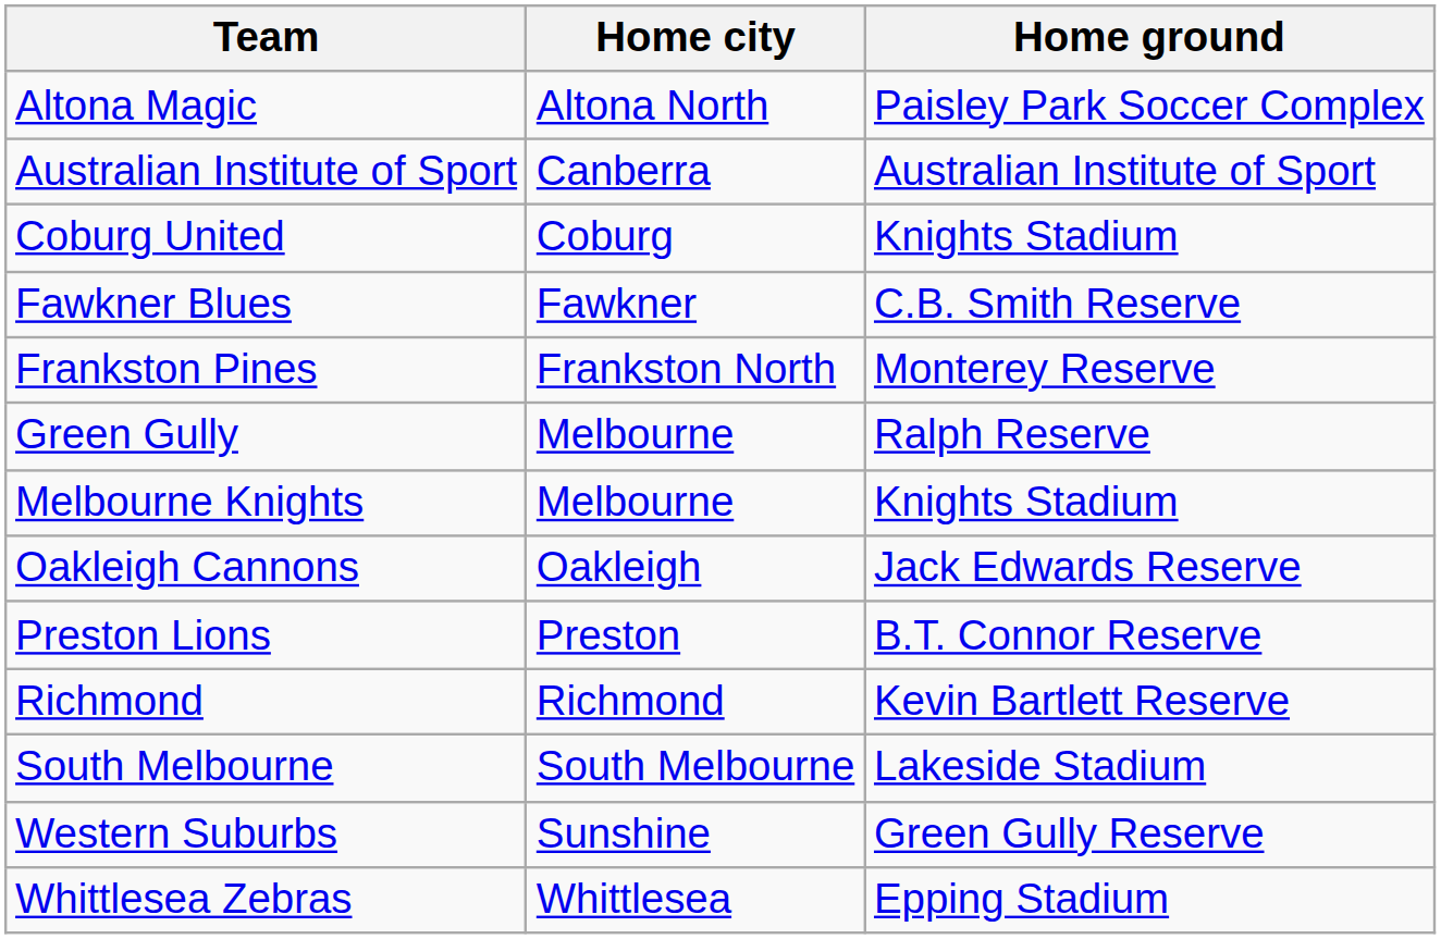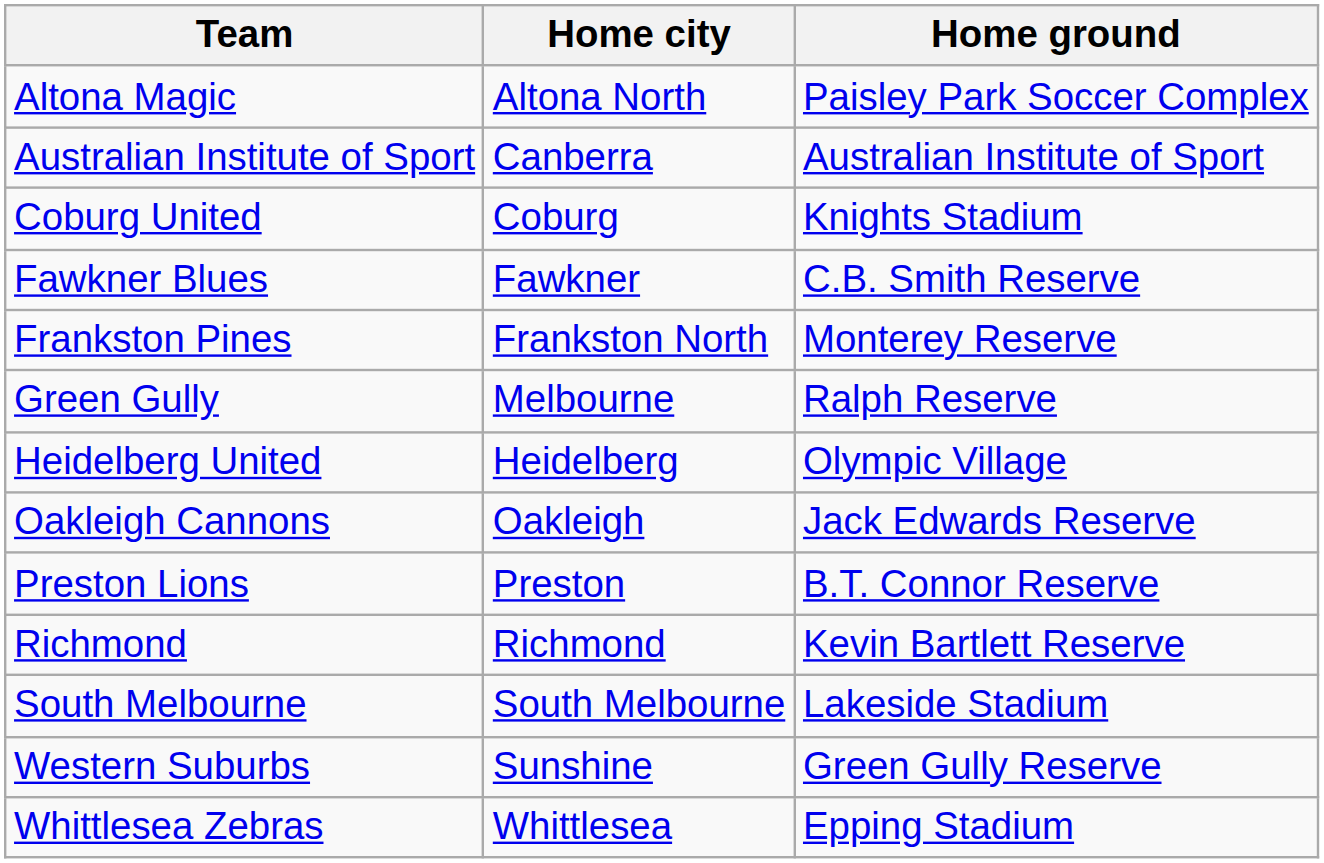+ row: Heidelberg United | Heidelberg | Olympic Village
- row: Melbourne Knights | Melbourne | Knights Stadium
